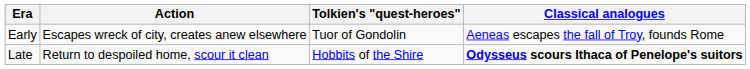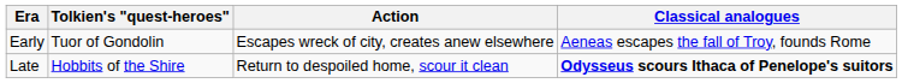columns swapped: Tolkien's "quest-heroes" <-> Action
